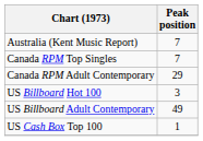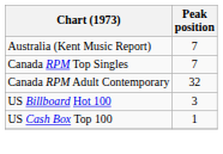Canada RPM Adult Contemporary | Peak position: 29 -> 32
- row: US Billboard Adult Contemporary | 49
